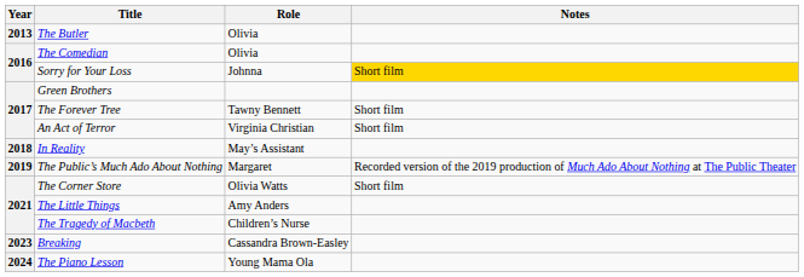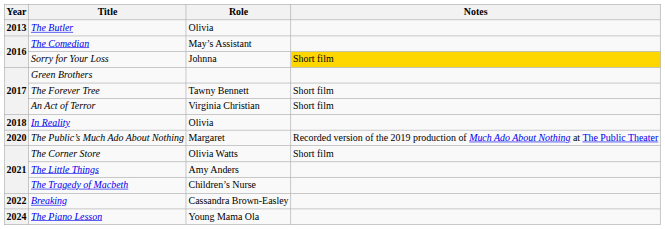The Comedian | Role: Olivia -> May’s Assistant
In Reality | Role: May’s Assistant -> Olivia
The Public’s Much Ado About Nothing | Year: 2019 -> 2020
Breaking | Year: 2023 -> 2022
